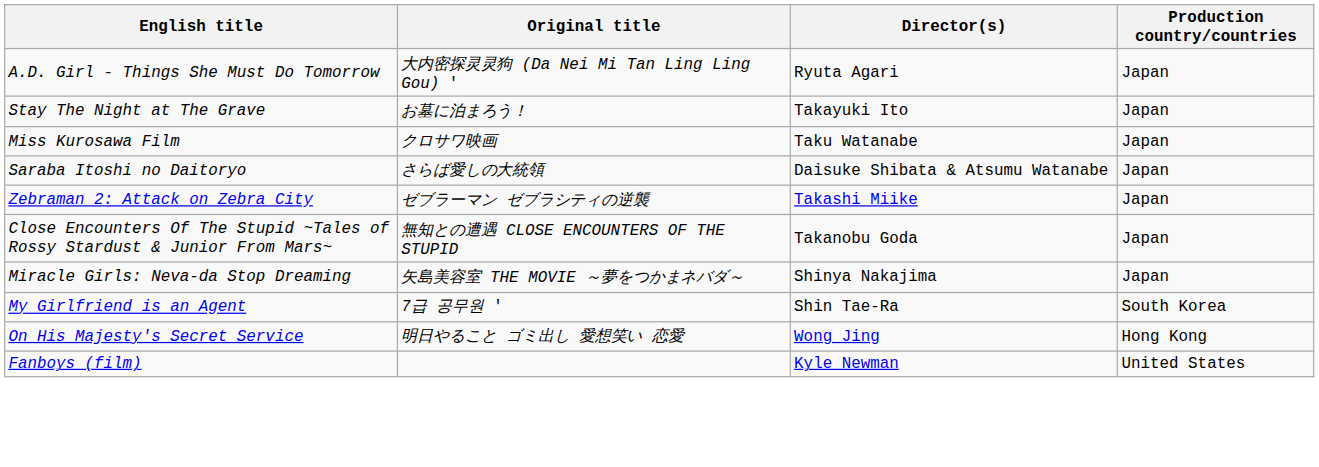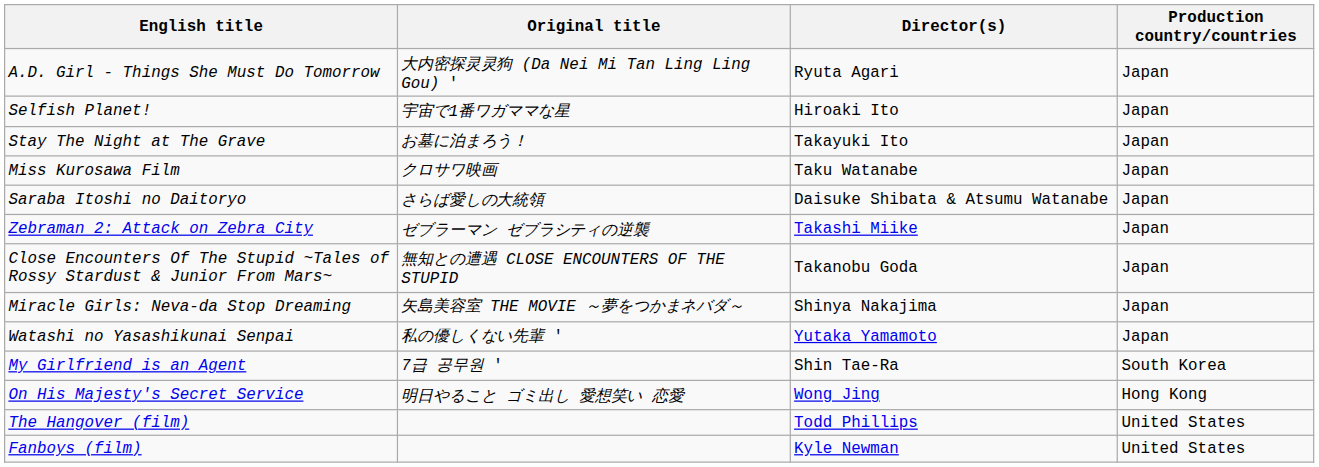+ row: Selfish Planet! | 宇宙で1番ワガママな星 | Hiroaki Ito | Japan
+ row: Watashi no Yasashikunai Senpai | 私の優しくない先輩 ' | Yutaka Yamamoto | Japan
+ row: The Hangover (film) | Todd Phillips | United States
